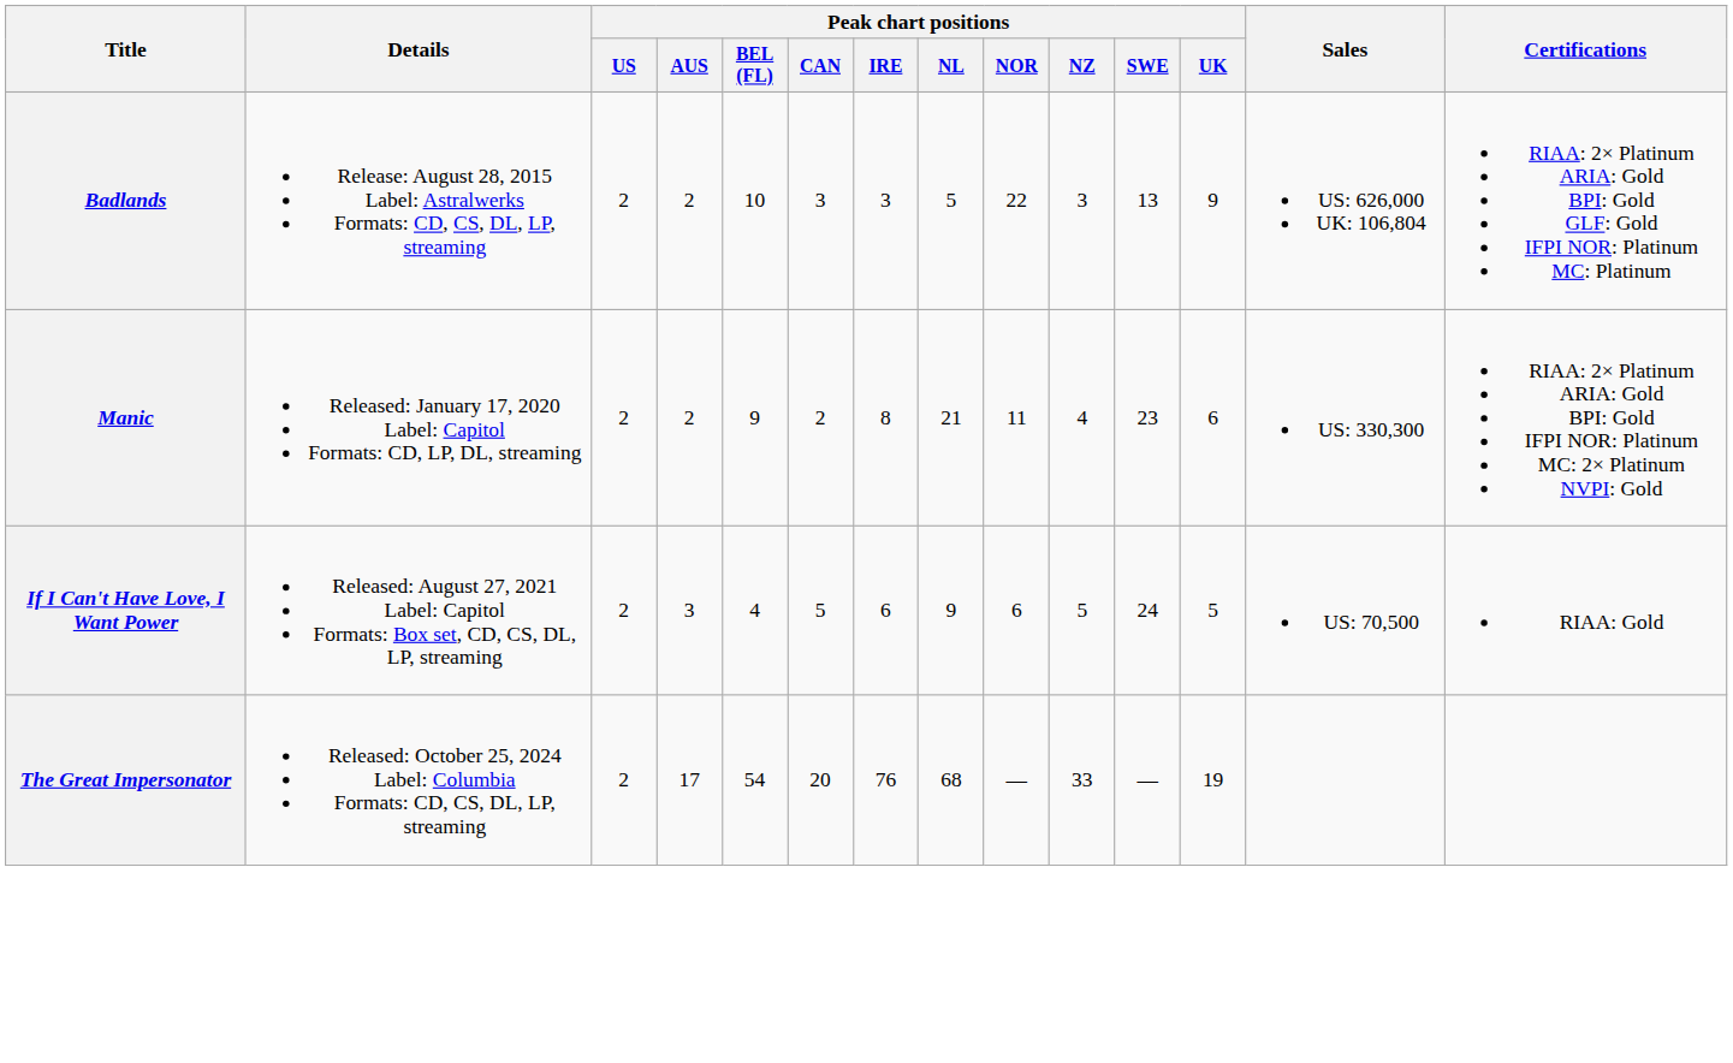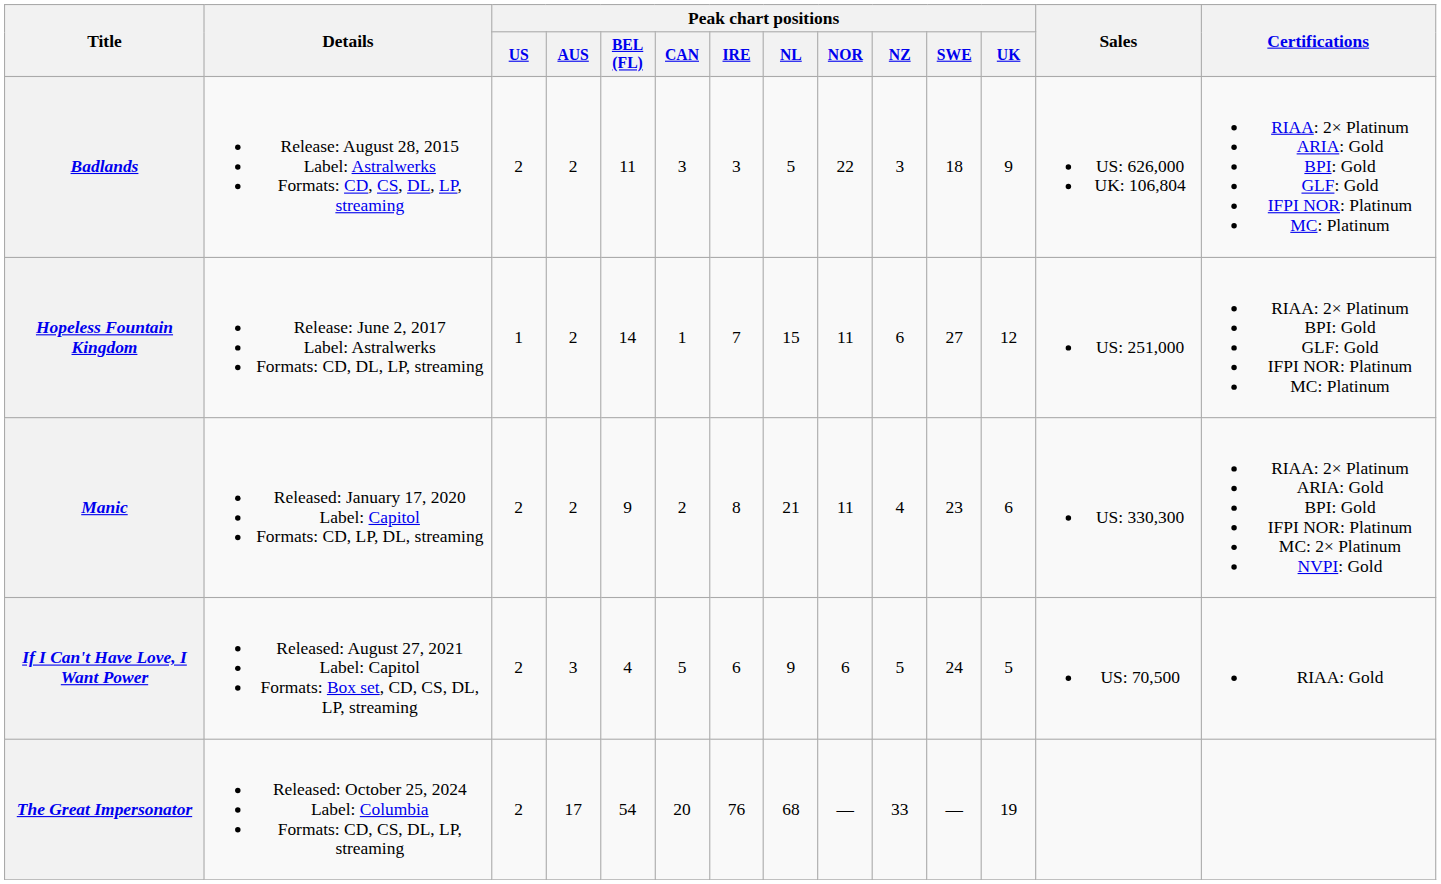Badlands | Peak chart positions / BEL (FL): 10 -> 11
Badlands | Peak chart positions / SWE: 13 -> 18
+ row: Hopeless Fountain Kingdom | Release: June 2, 2017 Label: Astralwerks Formats: CD, DL, LP, streaming | 1 | 2 | 14 | 1 | 7 | 15 | 11 | 6 | 27 | 12 | US: 251,000 | RIAA: 2× Platinum BPI: Gold GLF: Gold IFPI NOR: Platinum MC: Platinum
